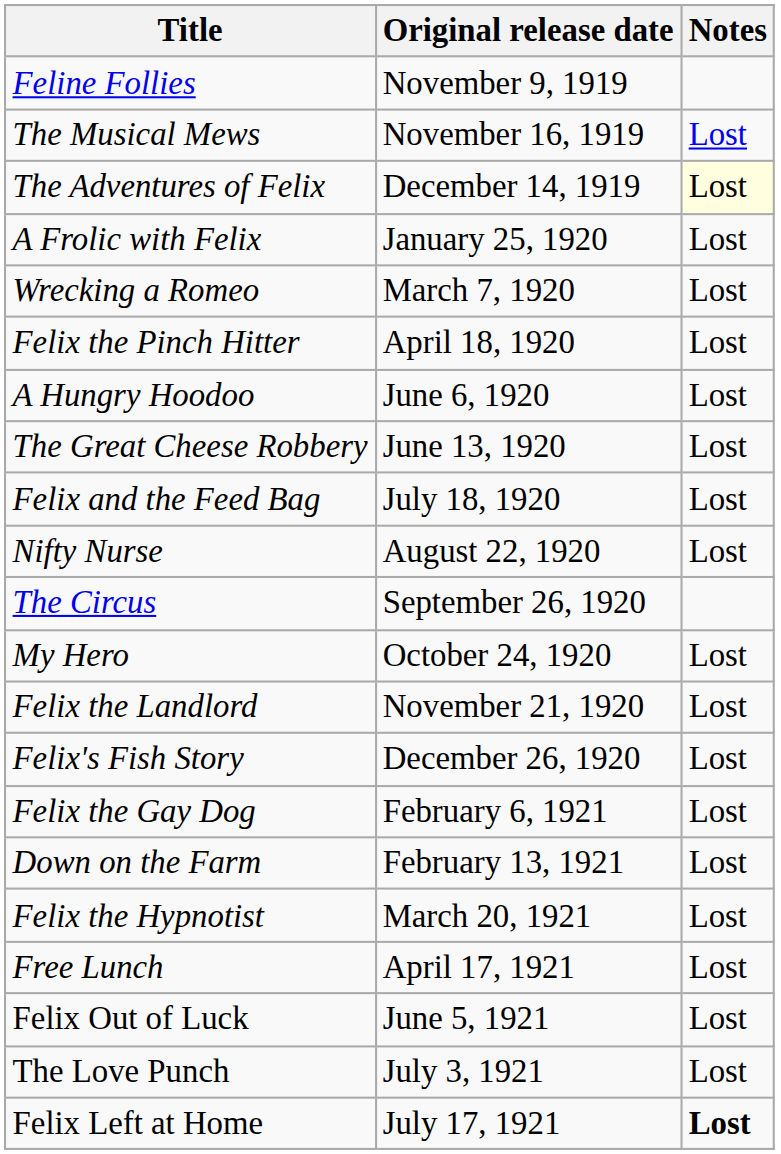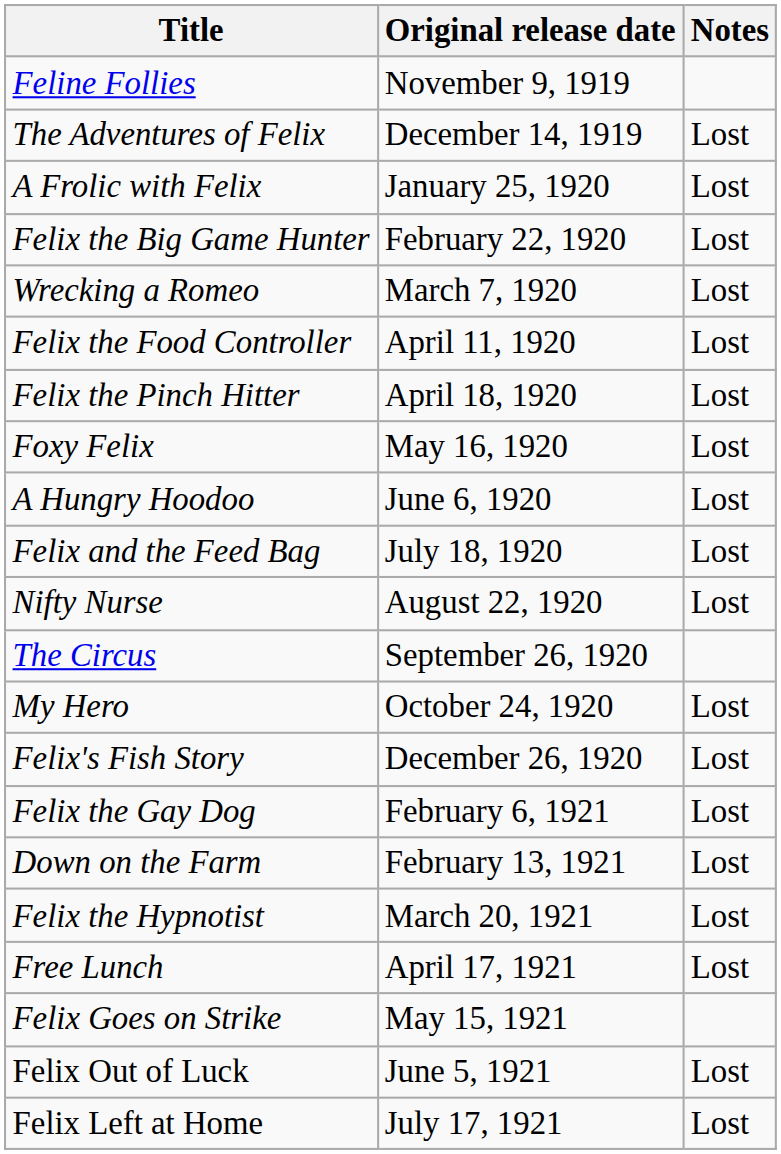- row: The Musical Mews | November 16, 1919 | Lost
The Adventures of Felix | Notes: lightyellow background -> no background
+ row: Felix the Big Game Hunter | February 22, 1920 | Lost
+ row: Felix the Food Controller | April 11, 1920 | Lost
+ row: Foxy Felix | May 16, 1920 | Lost
- row: The Great Cheese Robbery | June 13, 1920 | Lost
- row: Felix the Landlord | November 21, 1920 | Lost
+ row: Felix Goes on Strike | May 15, 1921
- row: The Love Punch | July 3, 1921 | Lost
Felix Left at Home | Notes: bold -> normal
